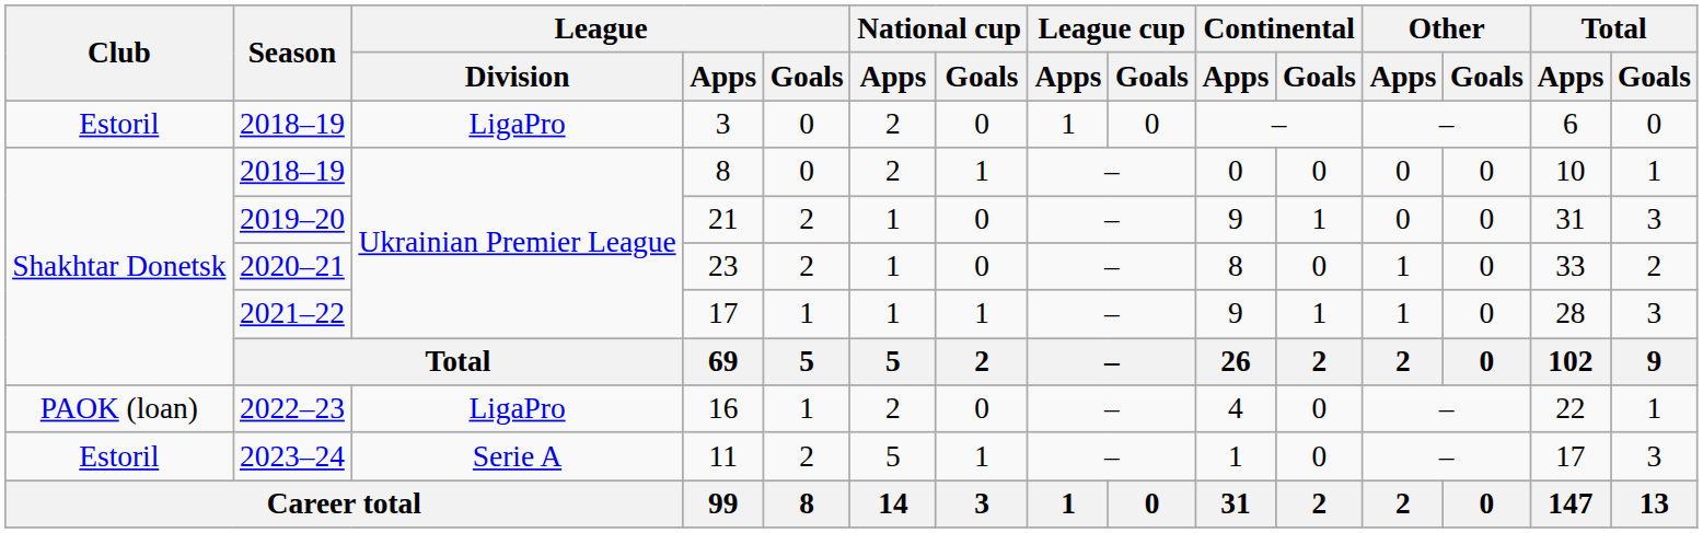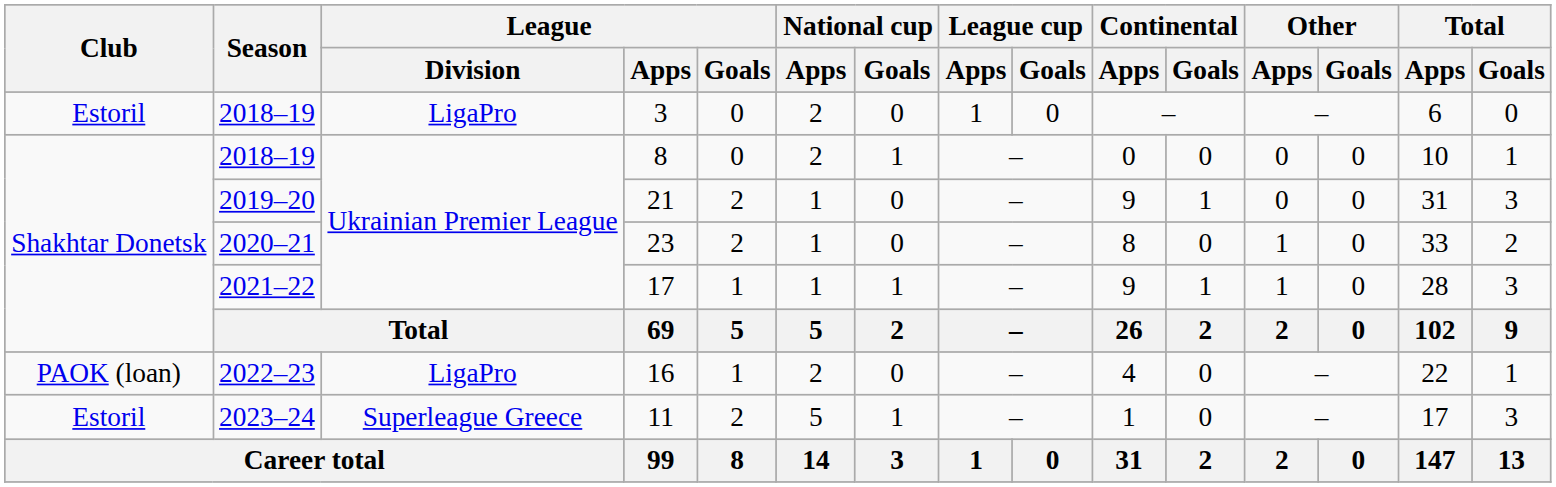11 | League / Division: Serie A -> Superleague Greece
